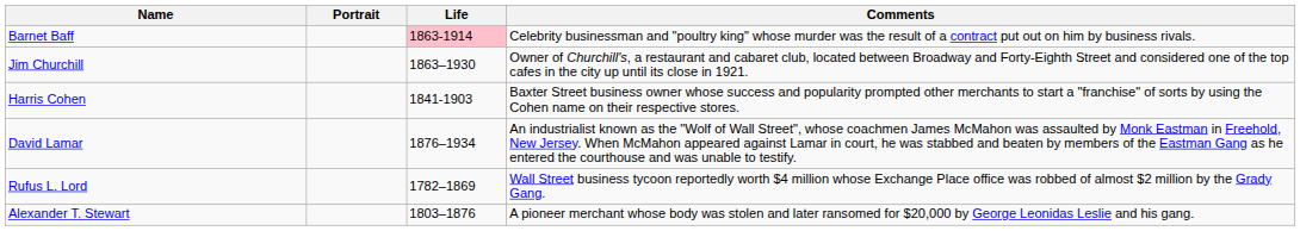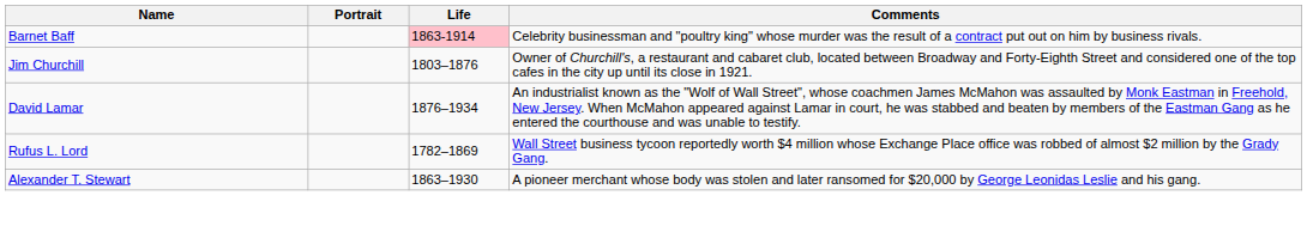Jim Churchill | Life: 1863–1930 -> 1803–1876
- row: Harris Cohen | 1841-1903 | Baxter Street business owner whose success and popularity prompted other merchants to start a "franchise" of sorts by using the Cohen name on their respective stores.
Alexander T. Stewart | Life: 1803–1876 -> 1863–1930
